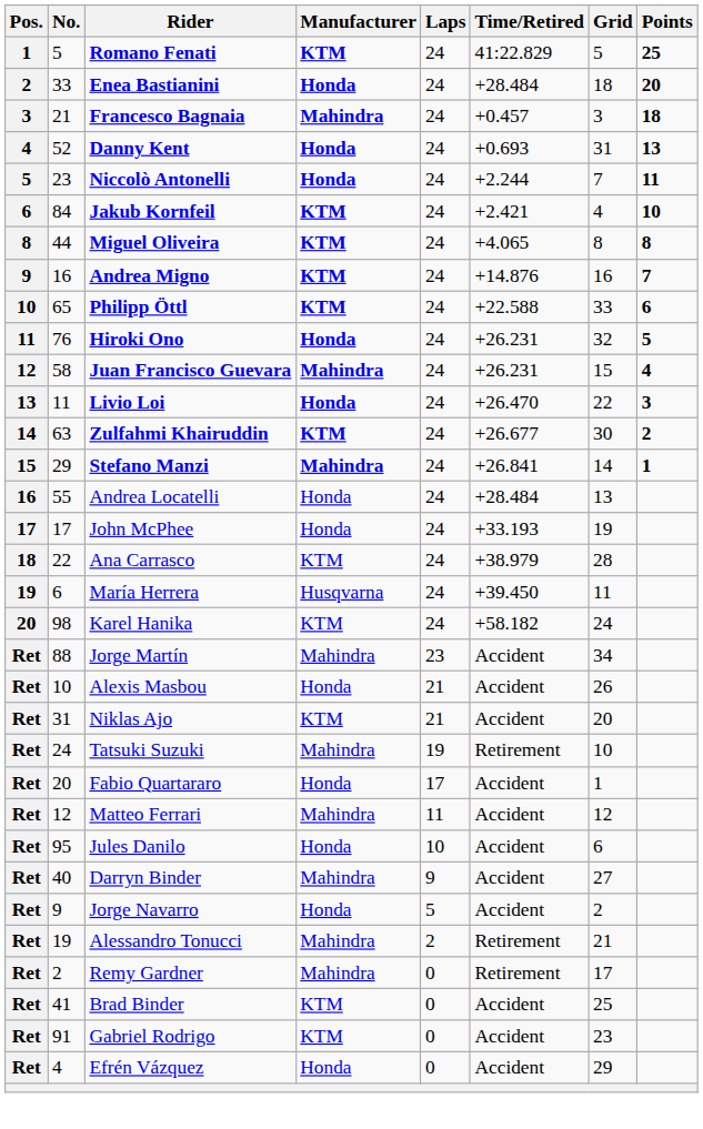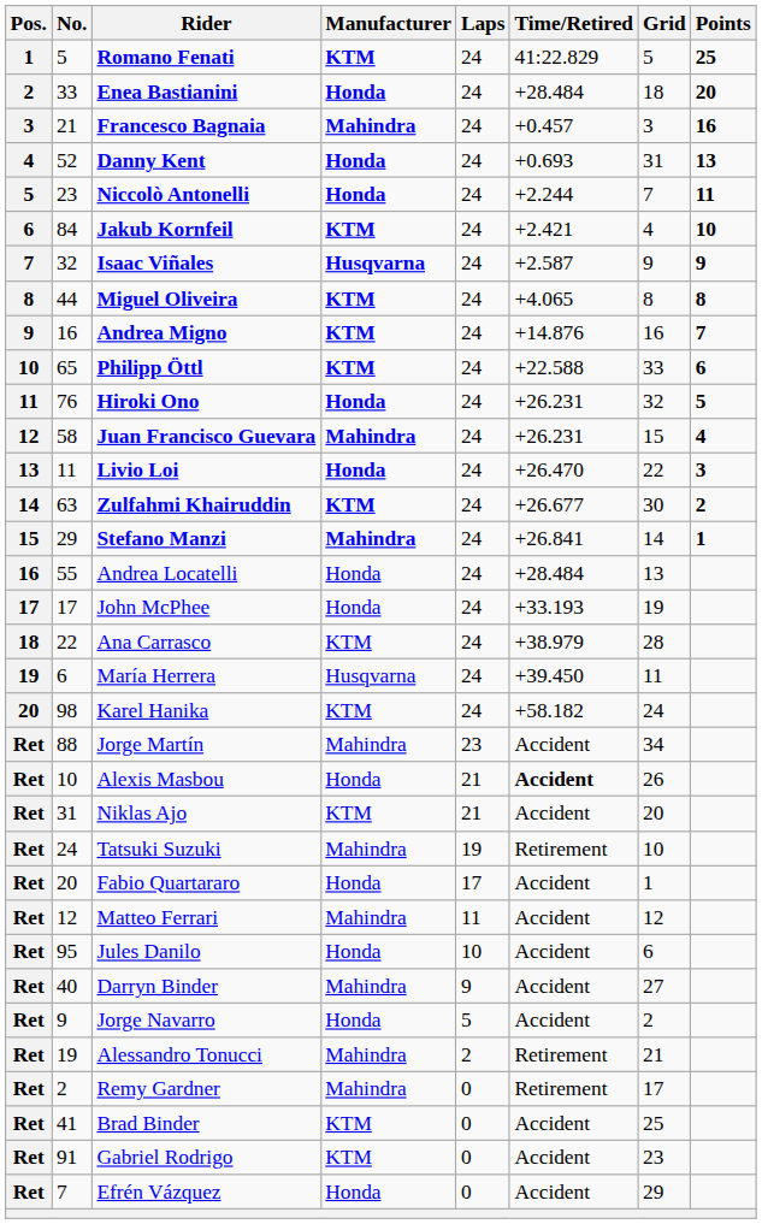Francesco Bagnaia | Points: 18 -> 16
+ row: 7 | 32 | Isaac Viñales | Husqvarna | 24 | +2.587 | 9 | 9
Alexis Masbou | Time/Retired: normal -> bold
Efrén Vázquez | No.: 4 -> 7
